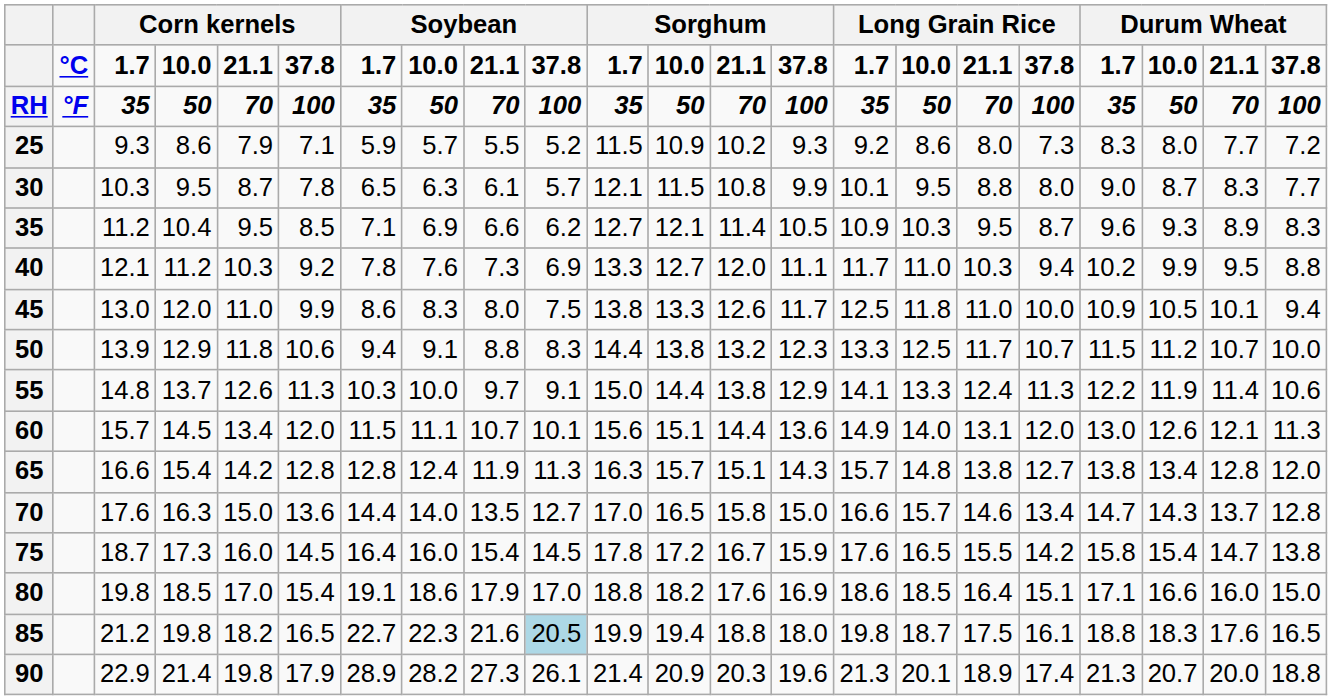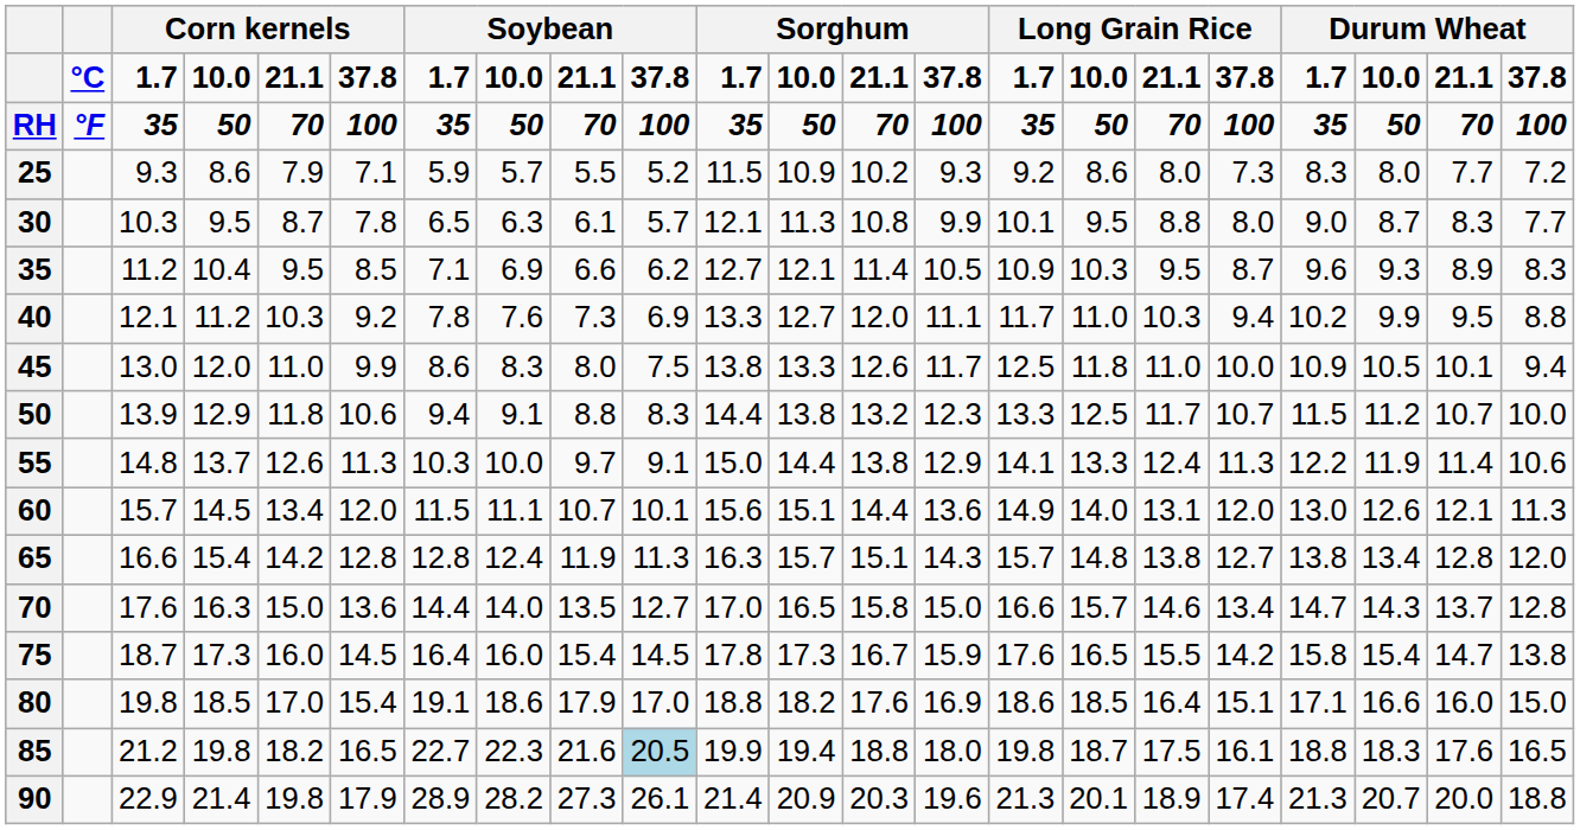30 | column 12: 11.5 -> 11.3
75 | column 12: 17.2 -> 17.3
